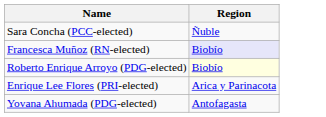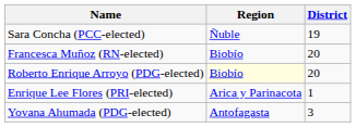+ column: District | 19 | 20 | 20 | 1 | 3
Francesca Muñoz (RN-elected) | Region: lavender background -> no background
